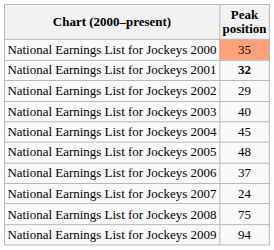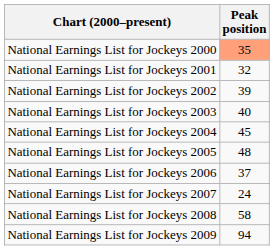National Earnings List for Jockeys 2001 | Peak position: bold -> normal
National Earnings List for Jockeys 2002 | Peak position: 29 -> 39
National Earnings List for Jockeys 2008 | Peak position: 75 -> 58
